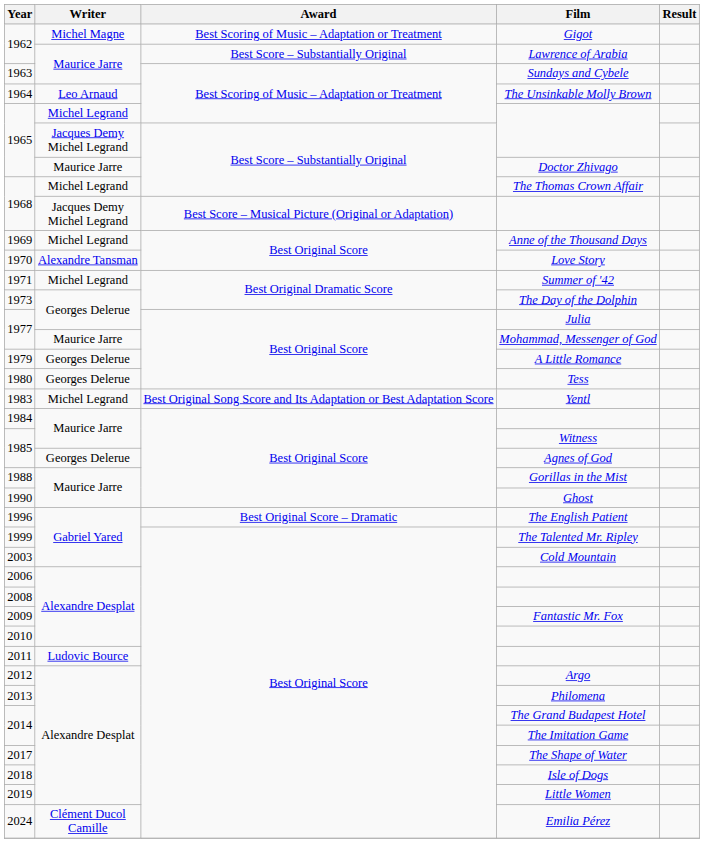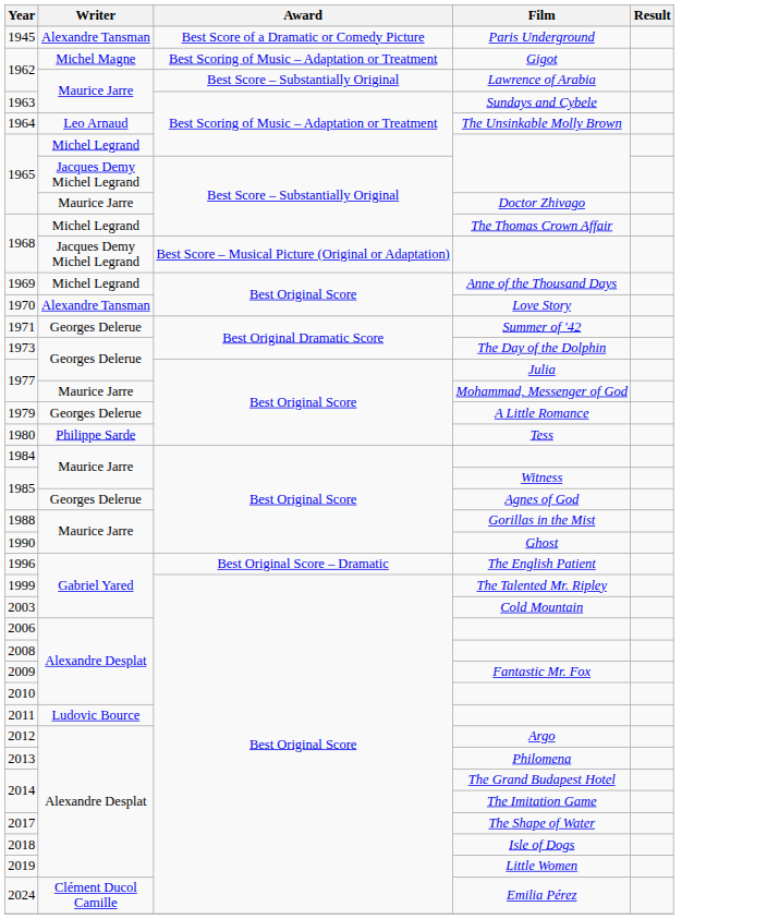+ row: 1945 | Alexandre Tansman | Best Score of a Dramatic or Comedy Picture | Paris Underground
1971 | Writer: Michel Legrand -> Georges Delerue
1980 | Writer: Georges Delerue -> Philippe Sarde
- row: 1983 | Michel Legrand | Best Original Song Score and Its Adaptation or Best Adaptation Score | Yentl
